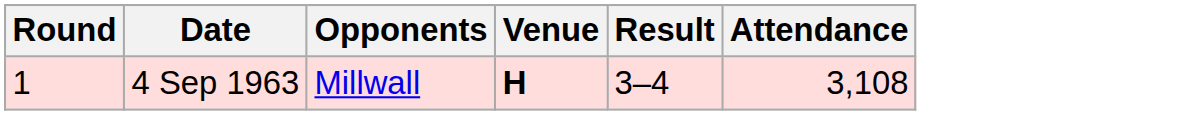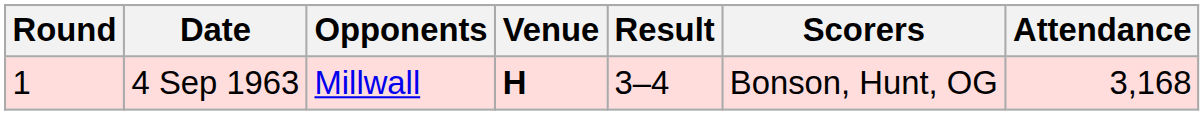+ column: Scorers | Bonson, Hunt, OG
4 Sep 1963 | Attendance: 3,108 -> 3,168
